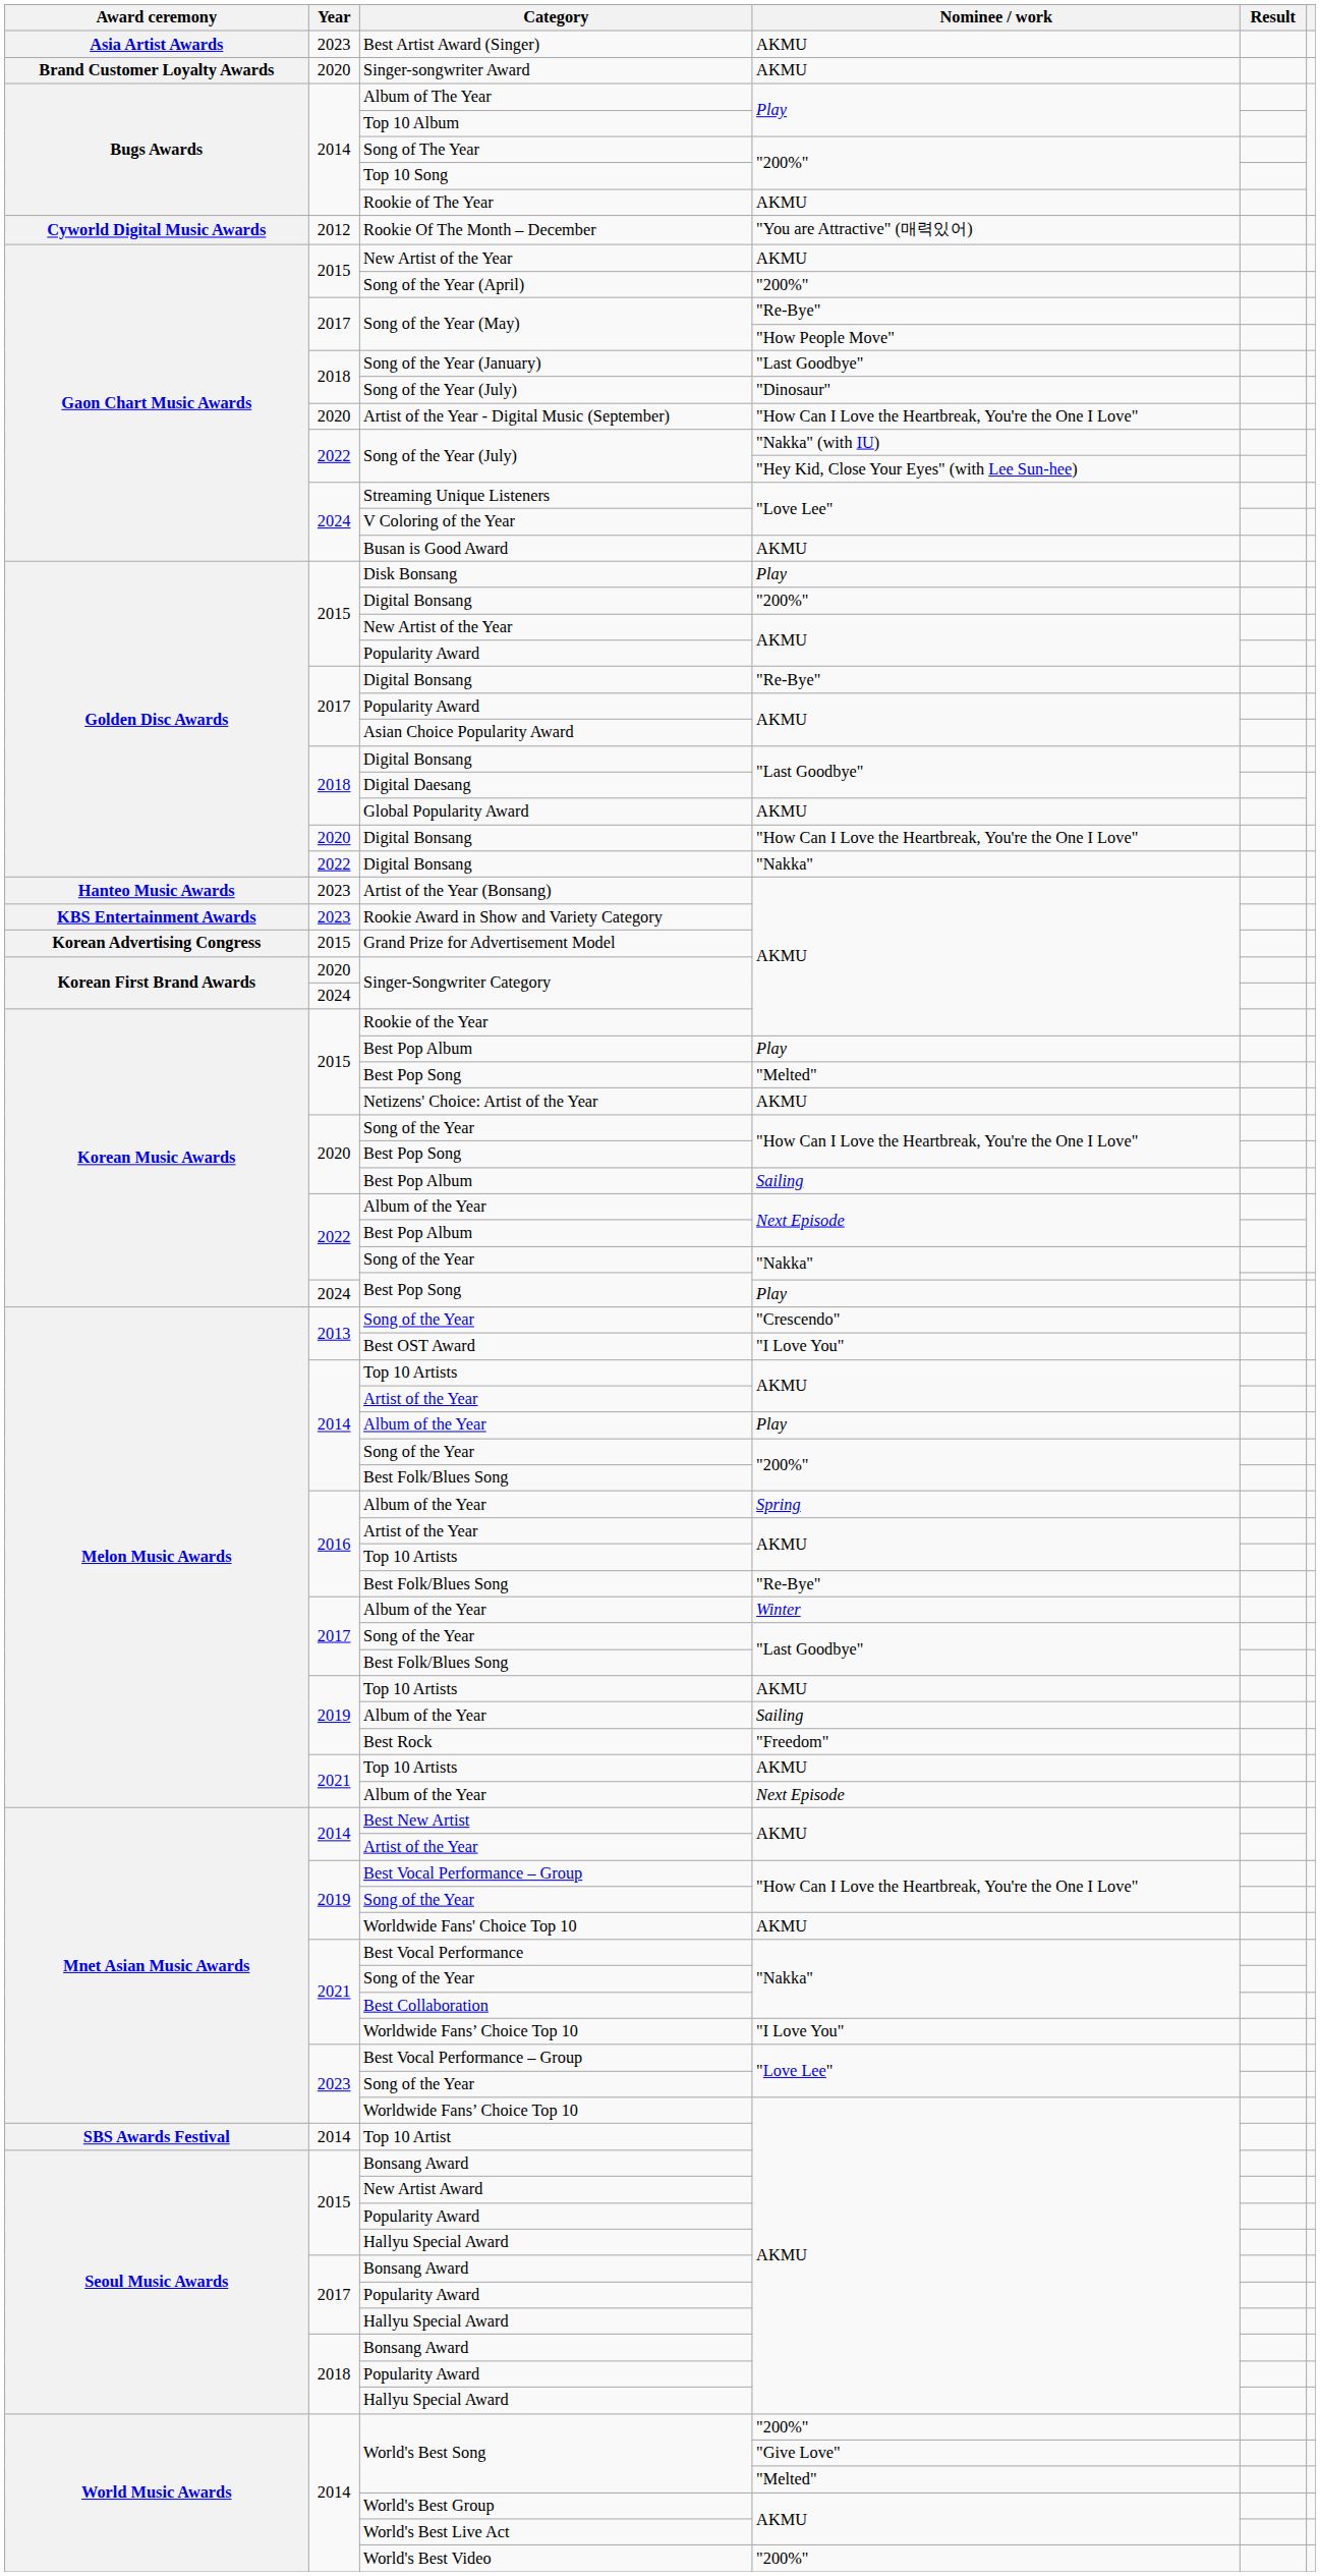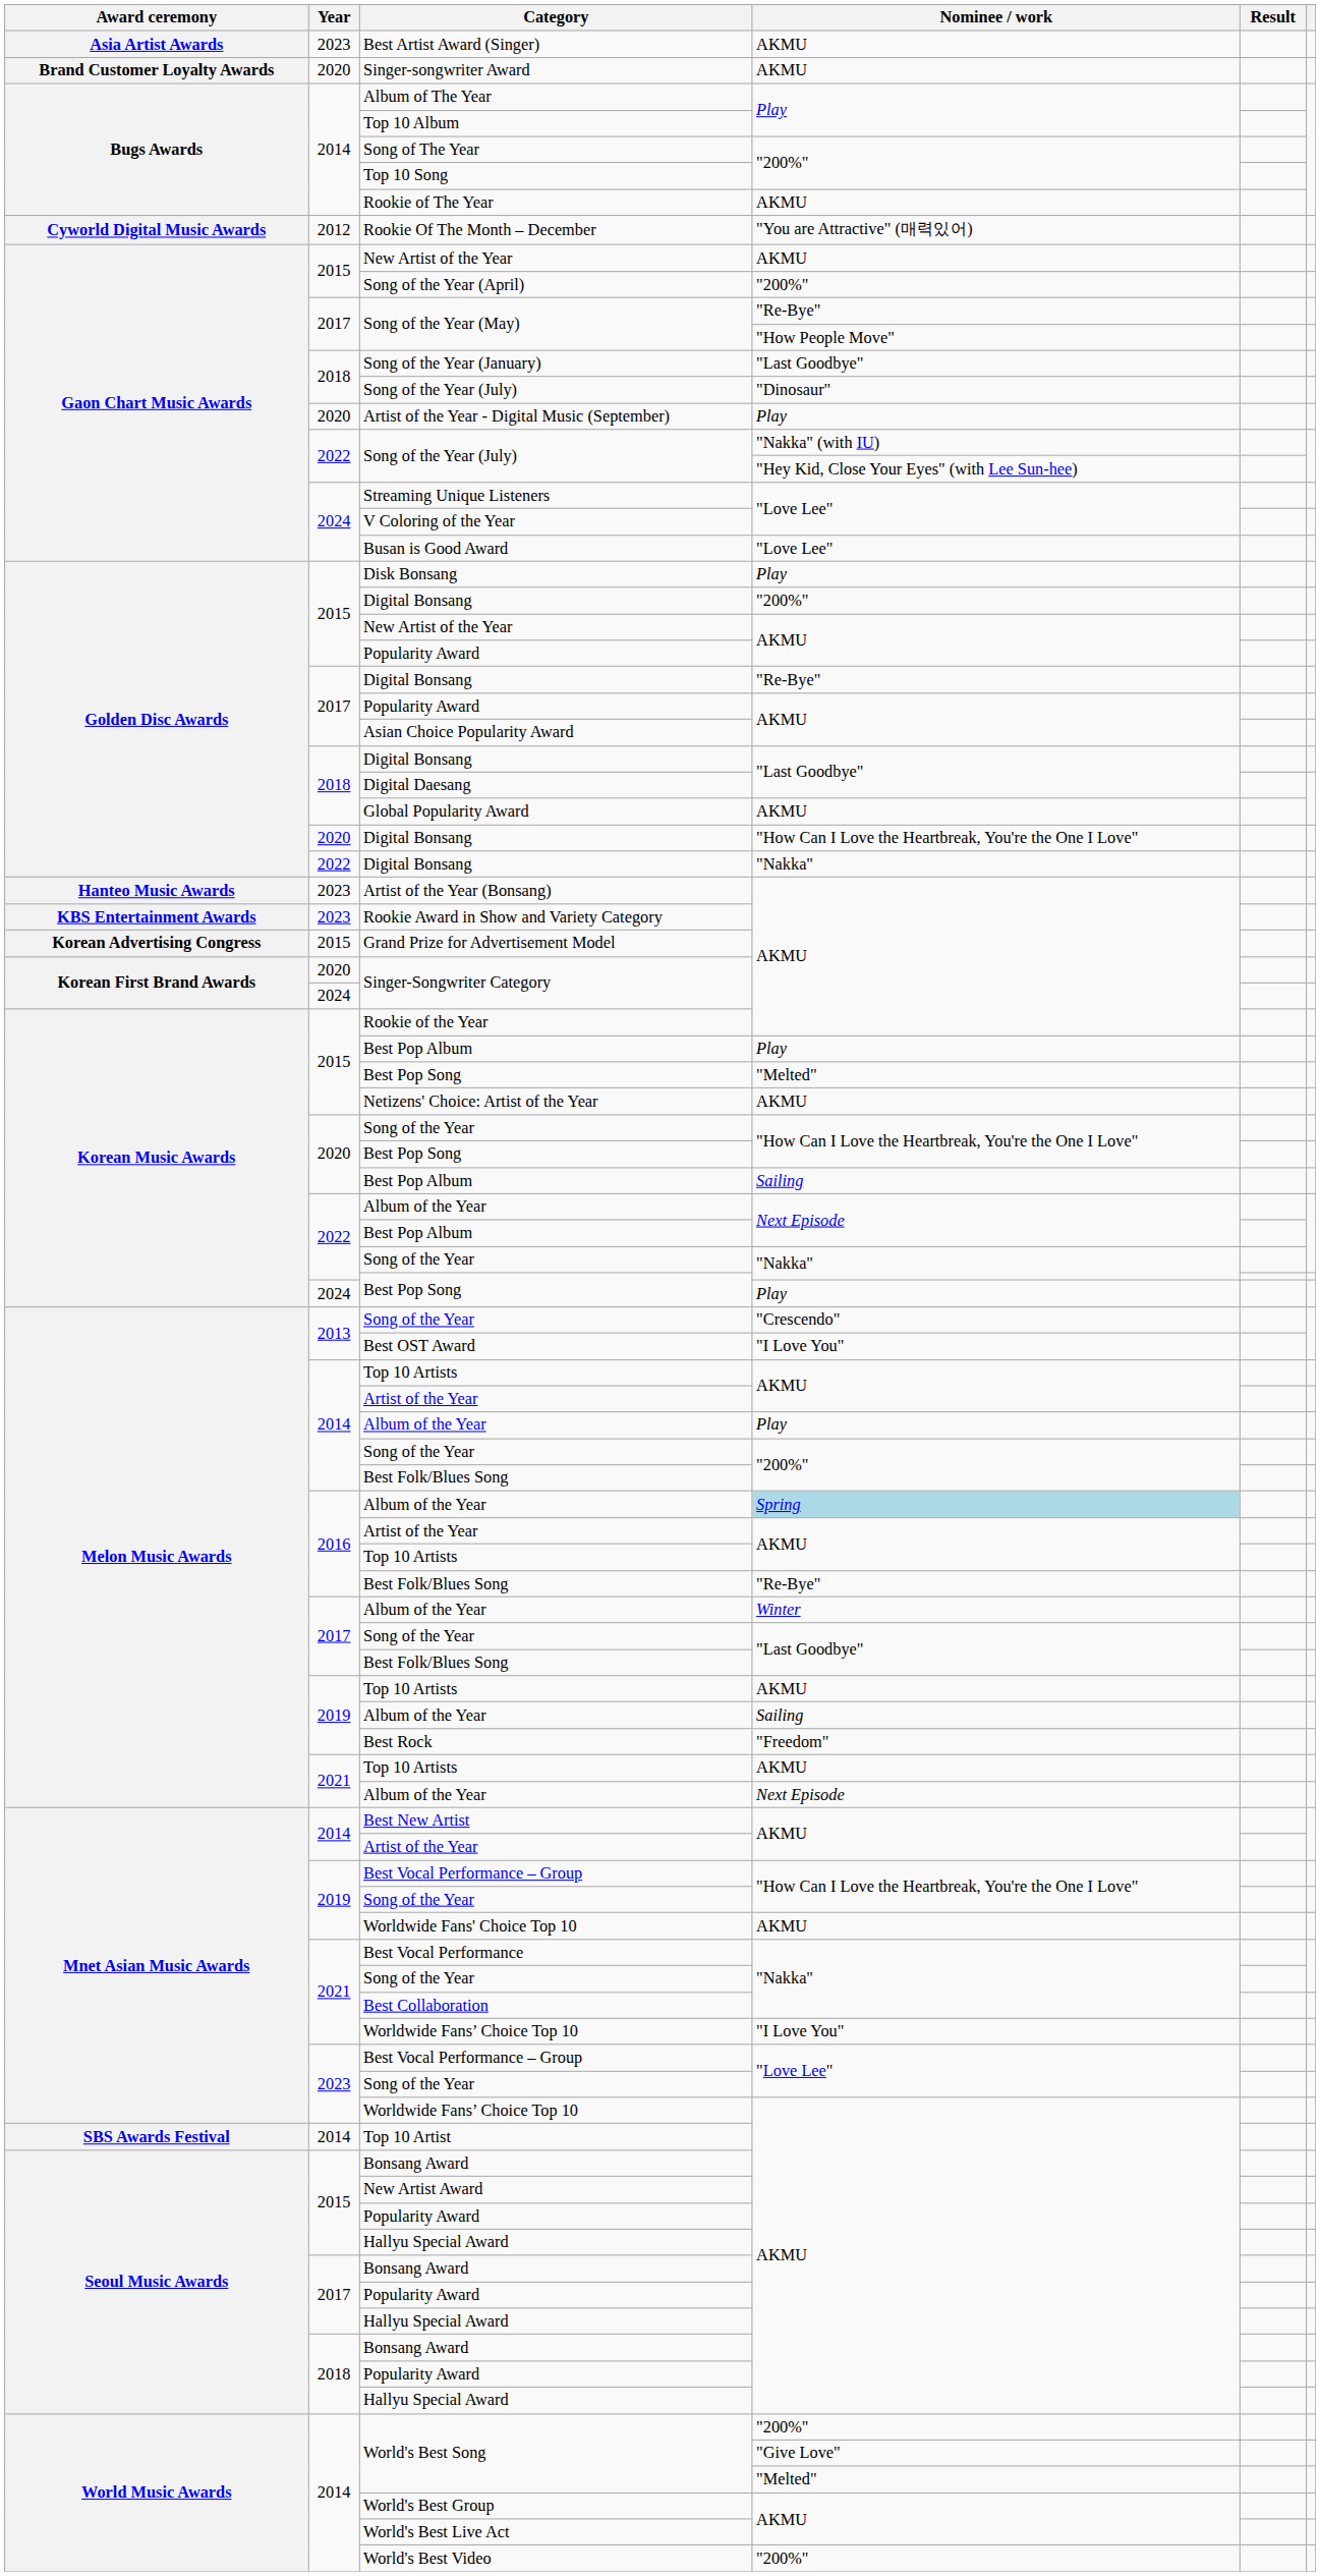Artist of the Year - Digital Music (September) | Nominee / work: "How Can I Love the Heartbreak, You're the One I Love" -> Play
Busan is Good Award | Nominee / work: AKMU -> "Love Lee"
2016 / Album of the Year | Nominee / work: no background -> lightblue background
